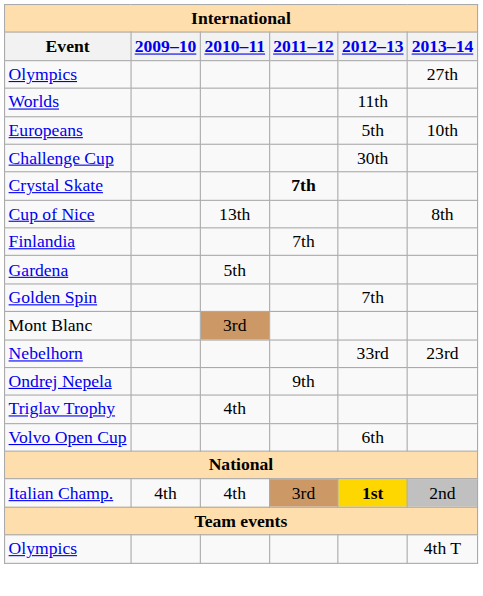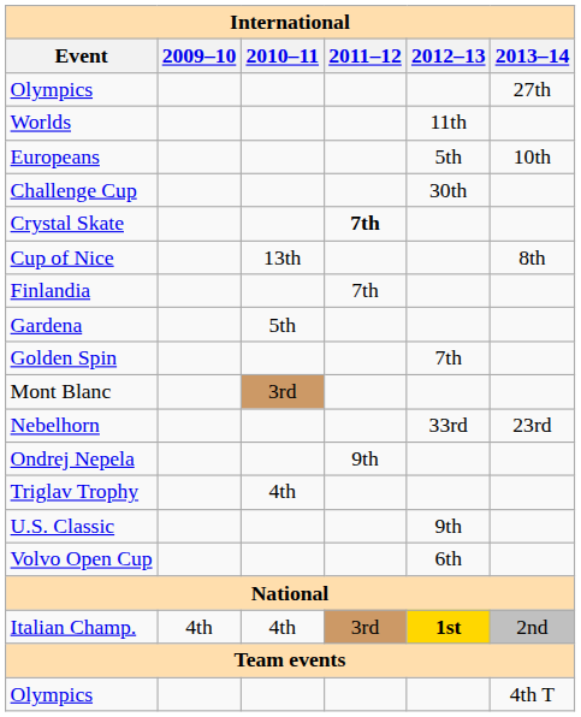+ row: U.S. Classic | 9th
